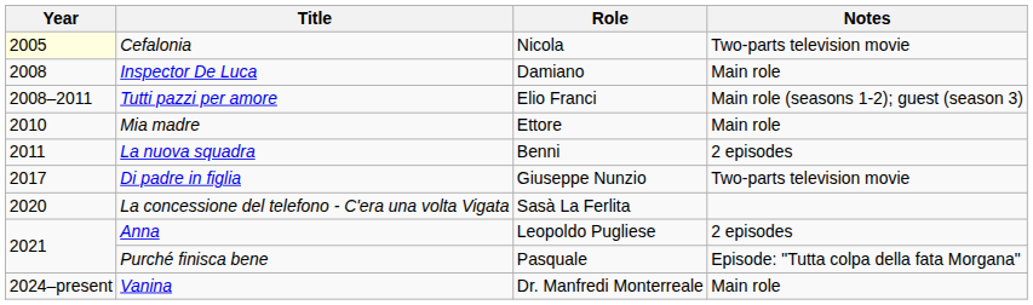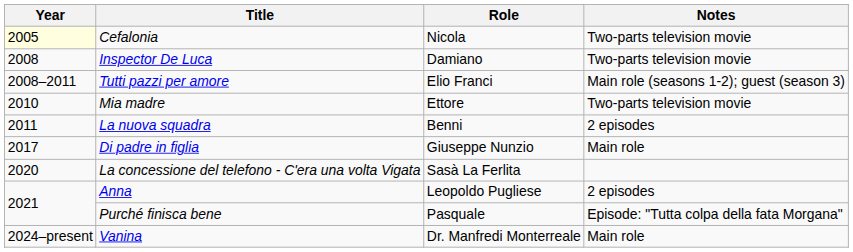Inspector De Luca | Notes: Main role -> Two-parts television movie
Mia madre | Notes: Main role -> Two-parts television movie
Di padre in figlia | Notes: Two-parts television movie -> Main role
